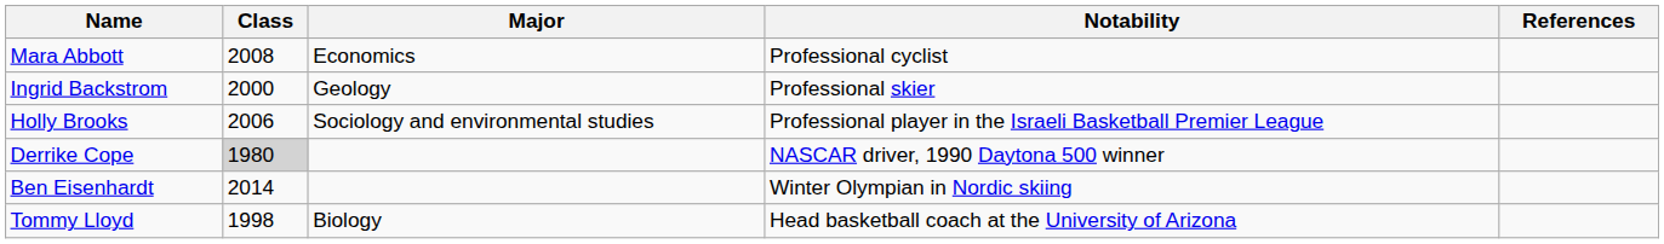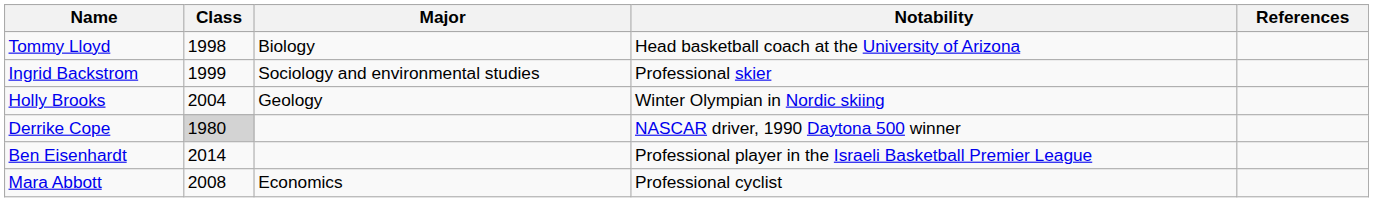rows swapped: Mara Abbott <-> Tommy Lloyd
Ingrid Backstrom | Class: 2000 -> 1999
Ingrid Backstrom | Major: Geology -> Sociology and environmental studies
Holly Brooks | Class: 2006 -> 2004
Holly Brooks | Major: Sociology and environmental studies -> Geology
Holly Brooks | Notability: Professional player in the Israeli Basketball Premier League -> Winter Olympian in Nordic skiing
Ben Eisenhardt | Notability: Winter Olympian in Nordic skiing -> Professional player in the Israeli Basketball Premier League
